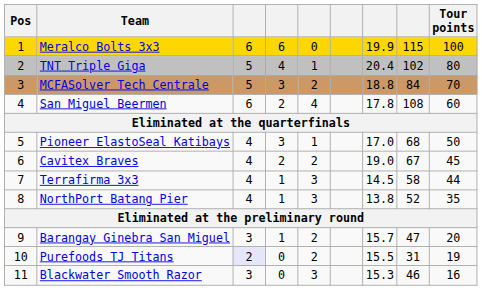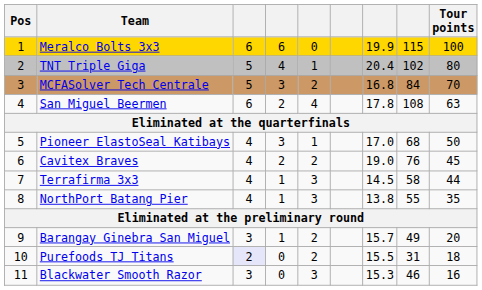MCFASolver Tech Centrale | column 7: 18.8 -> 16.8
San Miguel Beermen | Tour points: 60 -> 63
Cavitex Braves | column 8: 67 -> 76
NorthPort Batang Pier | column 8: 52 -> 55
Barangay Ginebra San Miguel | column 8: 47 -> 49
Purefoods TJ Titans | Tour points: 19 -> 18
